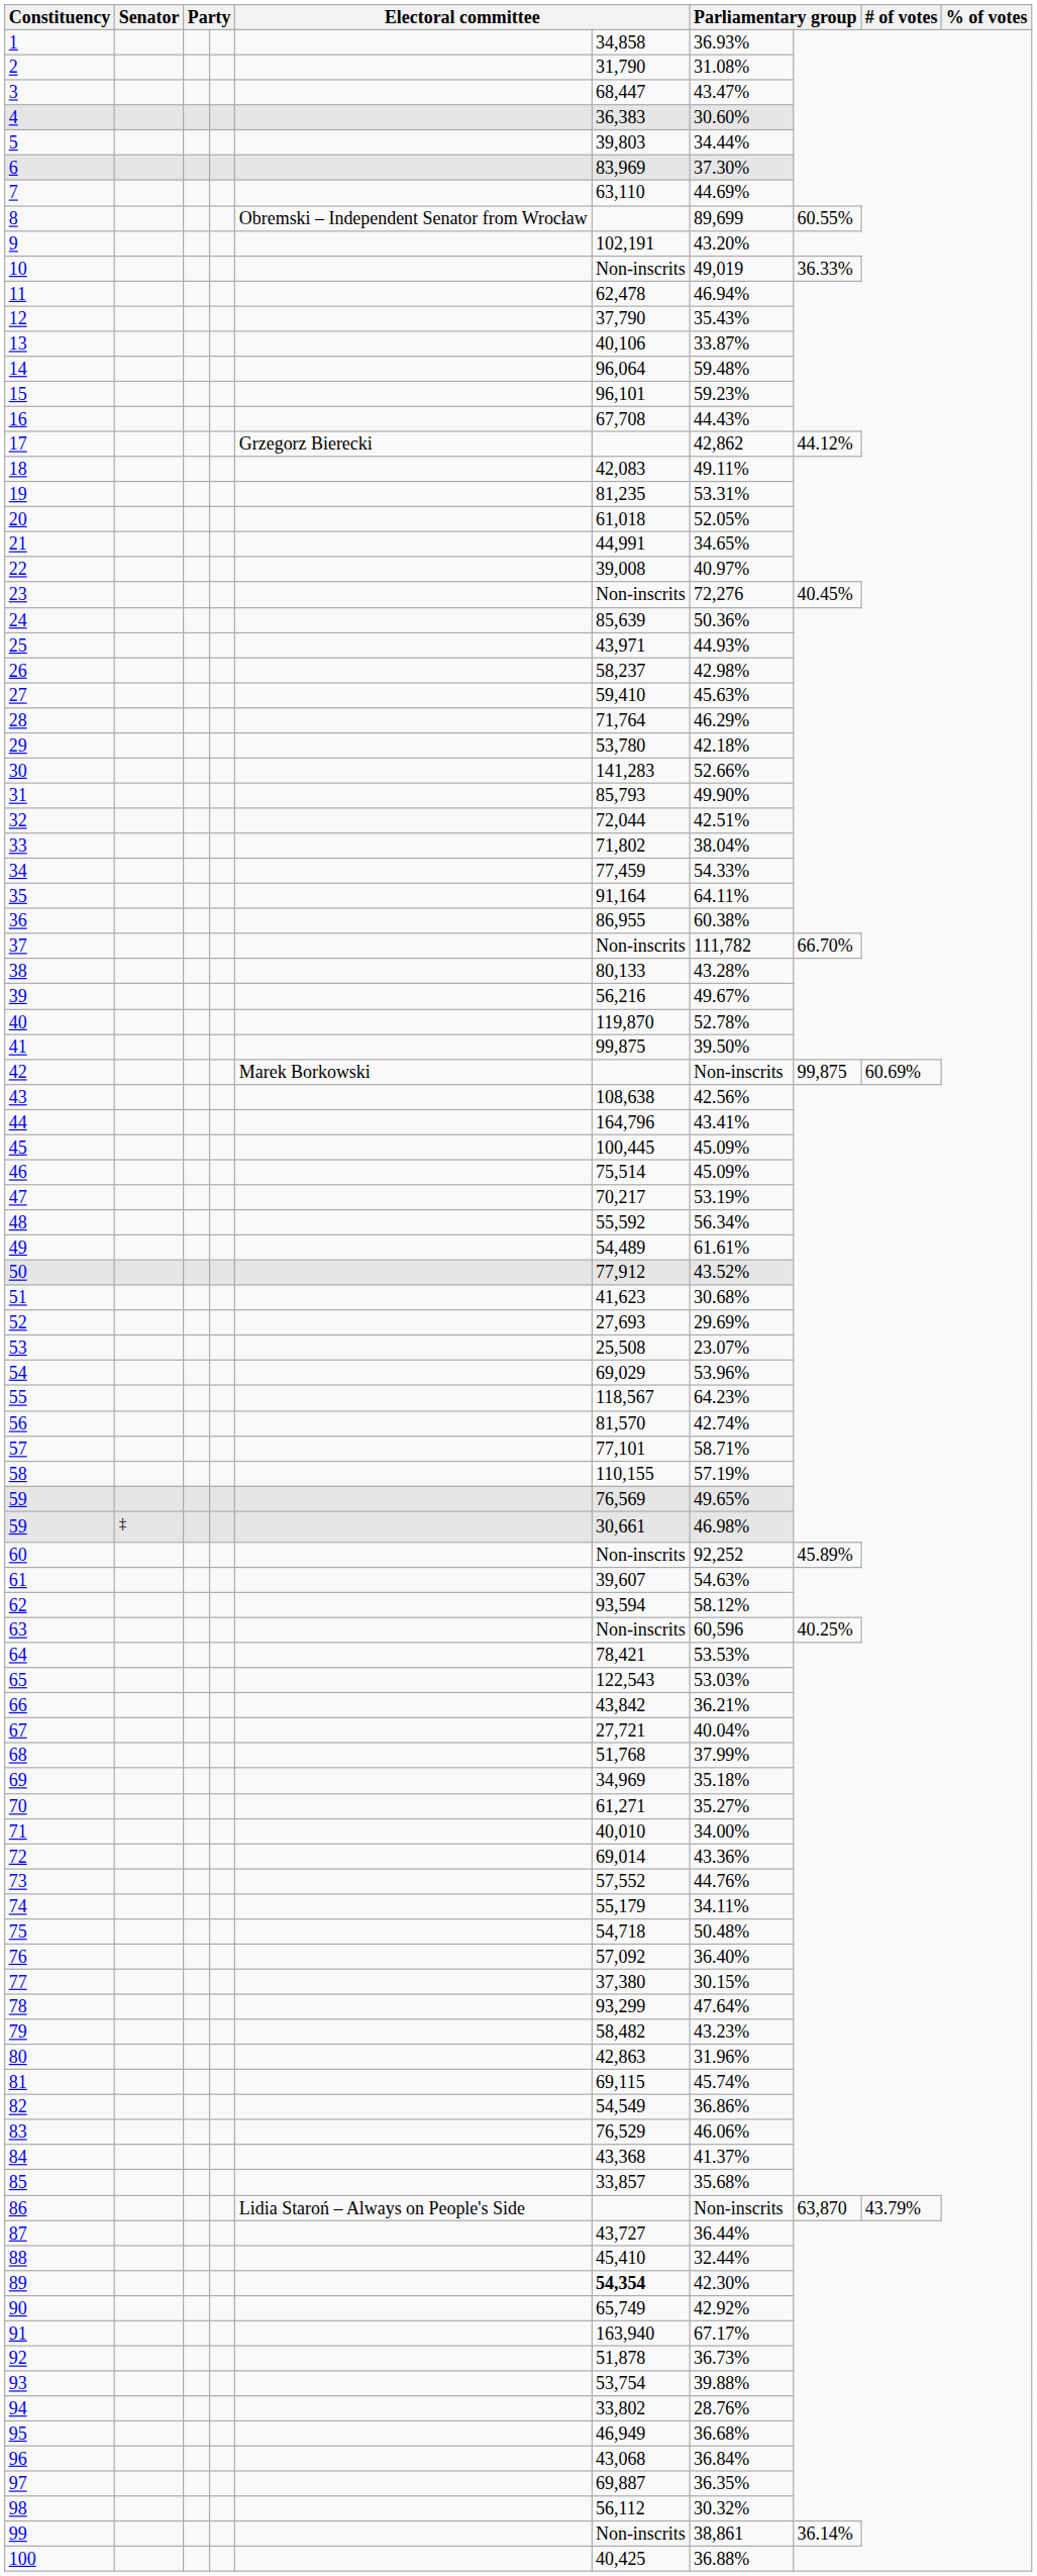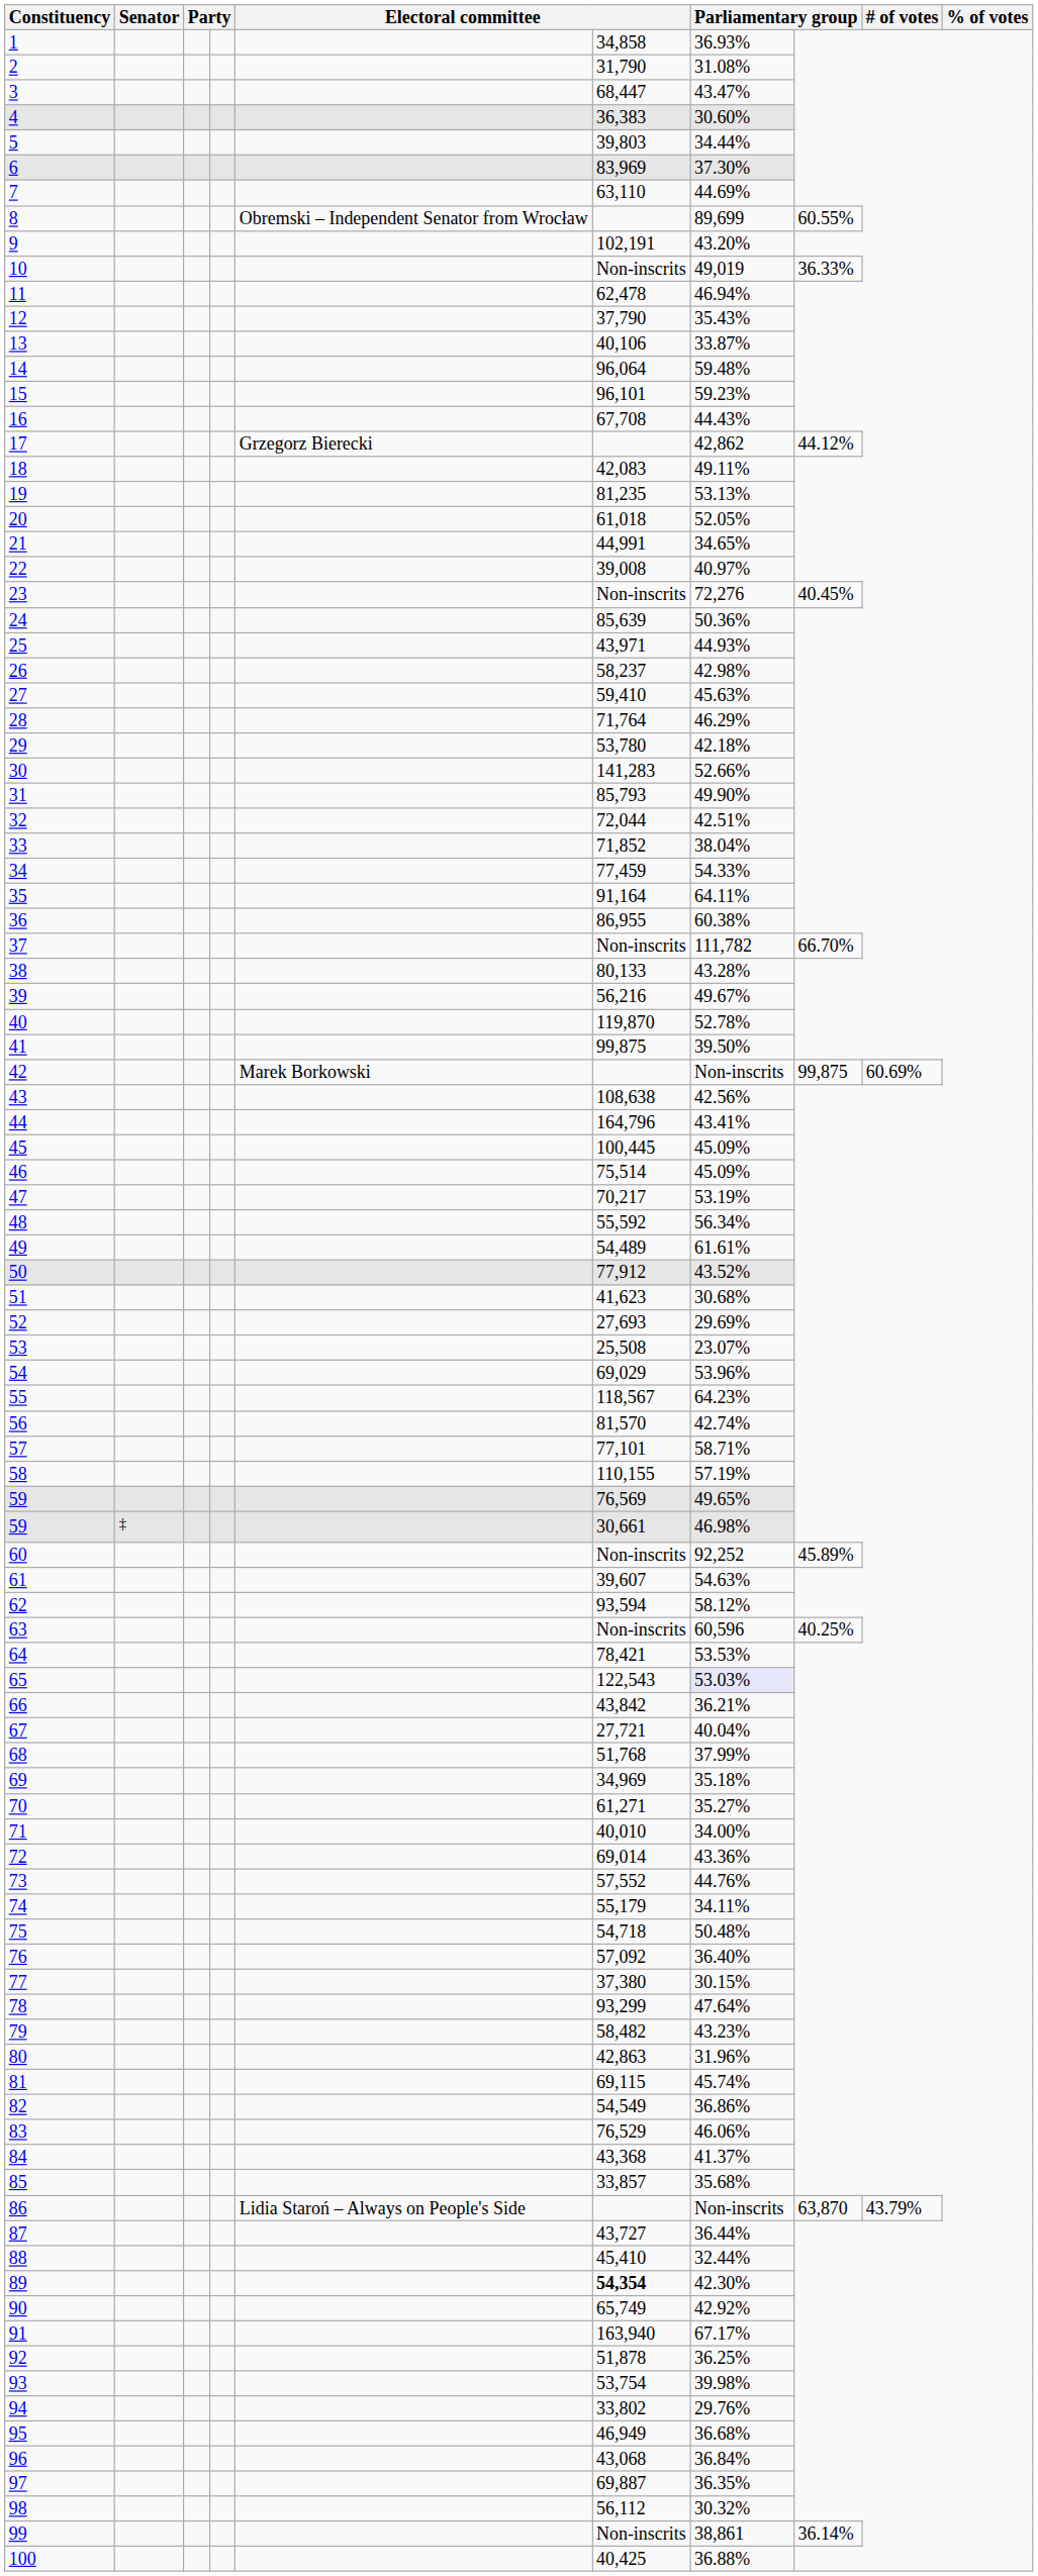19 | column 7: 53.31% -> 53.13%
33 | column 6: 71,802 -> 71,852
65 | column 7: no background -> lavender background
92 | column 7: 36.73% -> 36.25%
93 | column 7: 39.88% -> 39.98%
94 | column 7: 28.76% -> 29.76%
